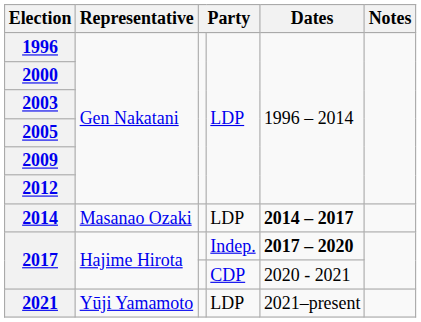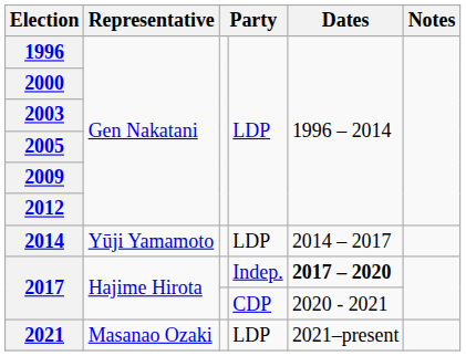2014 | Representative: Masanao Ozaki -> Yūji Yamamoto
2014 | Dates: bold -> normal
2021 | Representative: Yūji Yamamoto -> Masanao Ozaki
